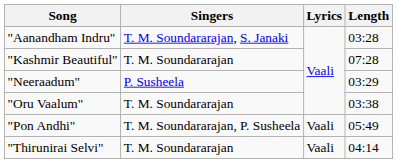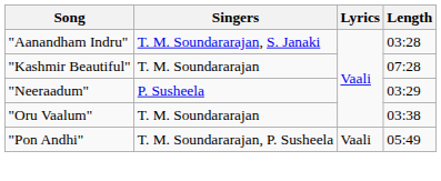- row: "Thirunirai Selvi" | T. M. Soundararajan | Vaali | 04:14
